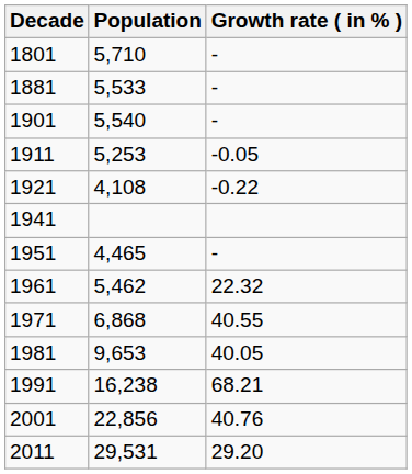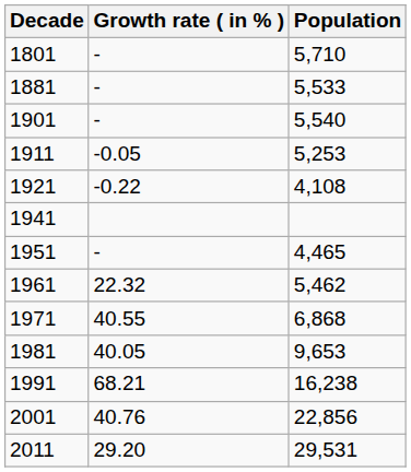columns swapped: Population <-> Growth rate ( in % )
